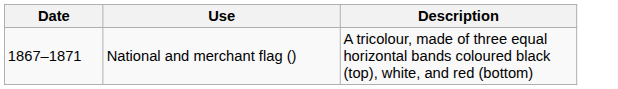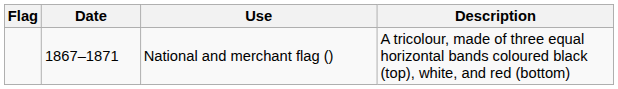+ column: Flag
